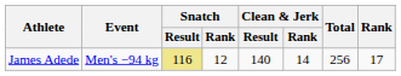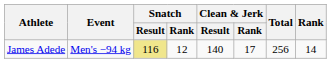James Adede | Clean & Jerk / Rank: 14 -> 17
James Adede | Rank: 17 -> 14
